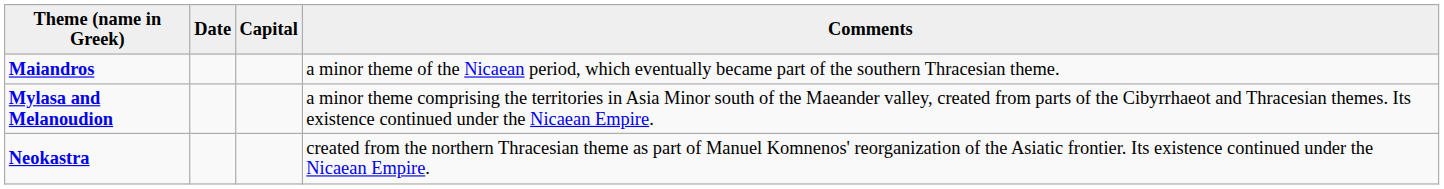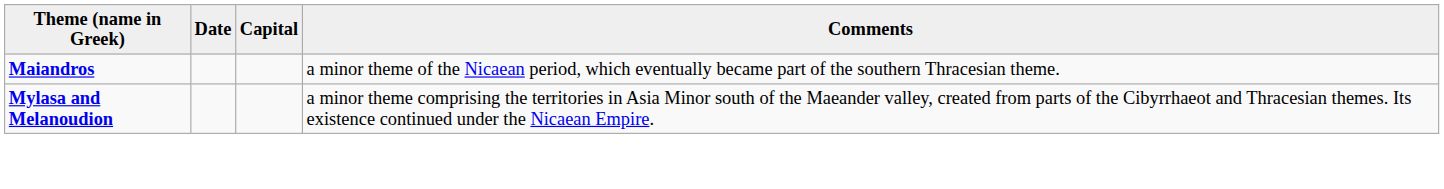- row: Neokastra | created from the northern Thracesian theme as part of Manuel Komnenos' reorganization of the Asiatic frontier. Its existence continued under the Nicaean Empire.
